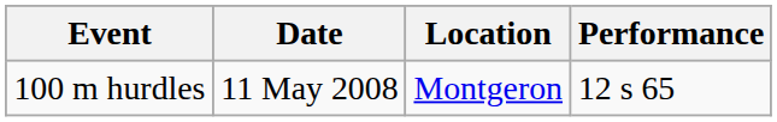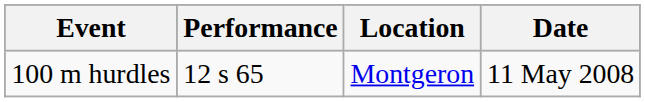columns swapped: Performance <-> Date
